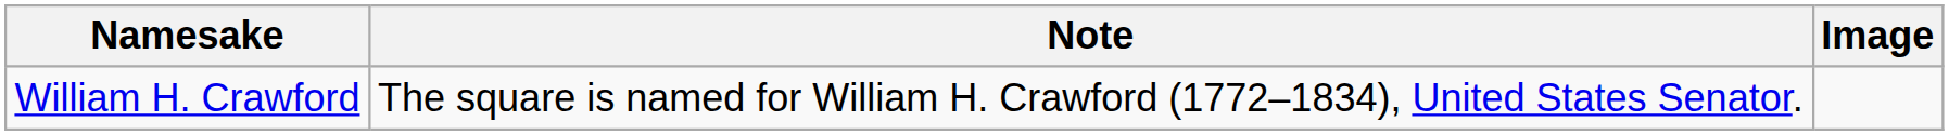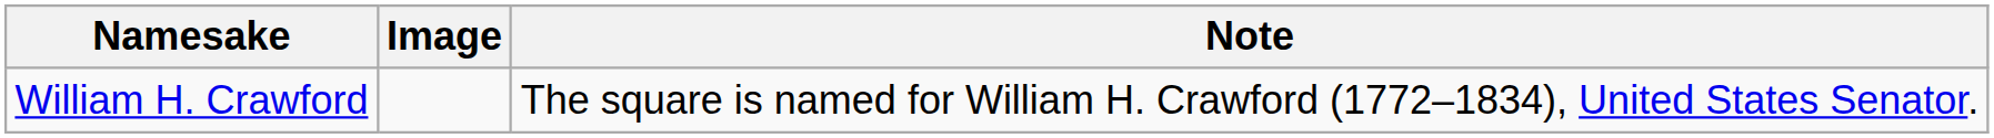columns swapped: Image <-> Note
